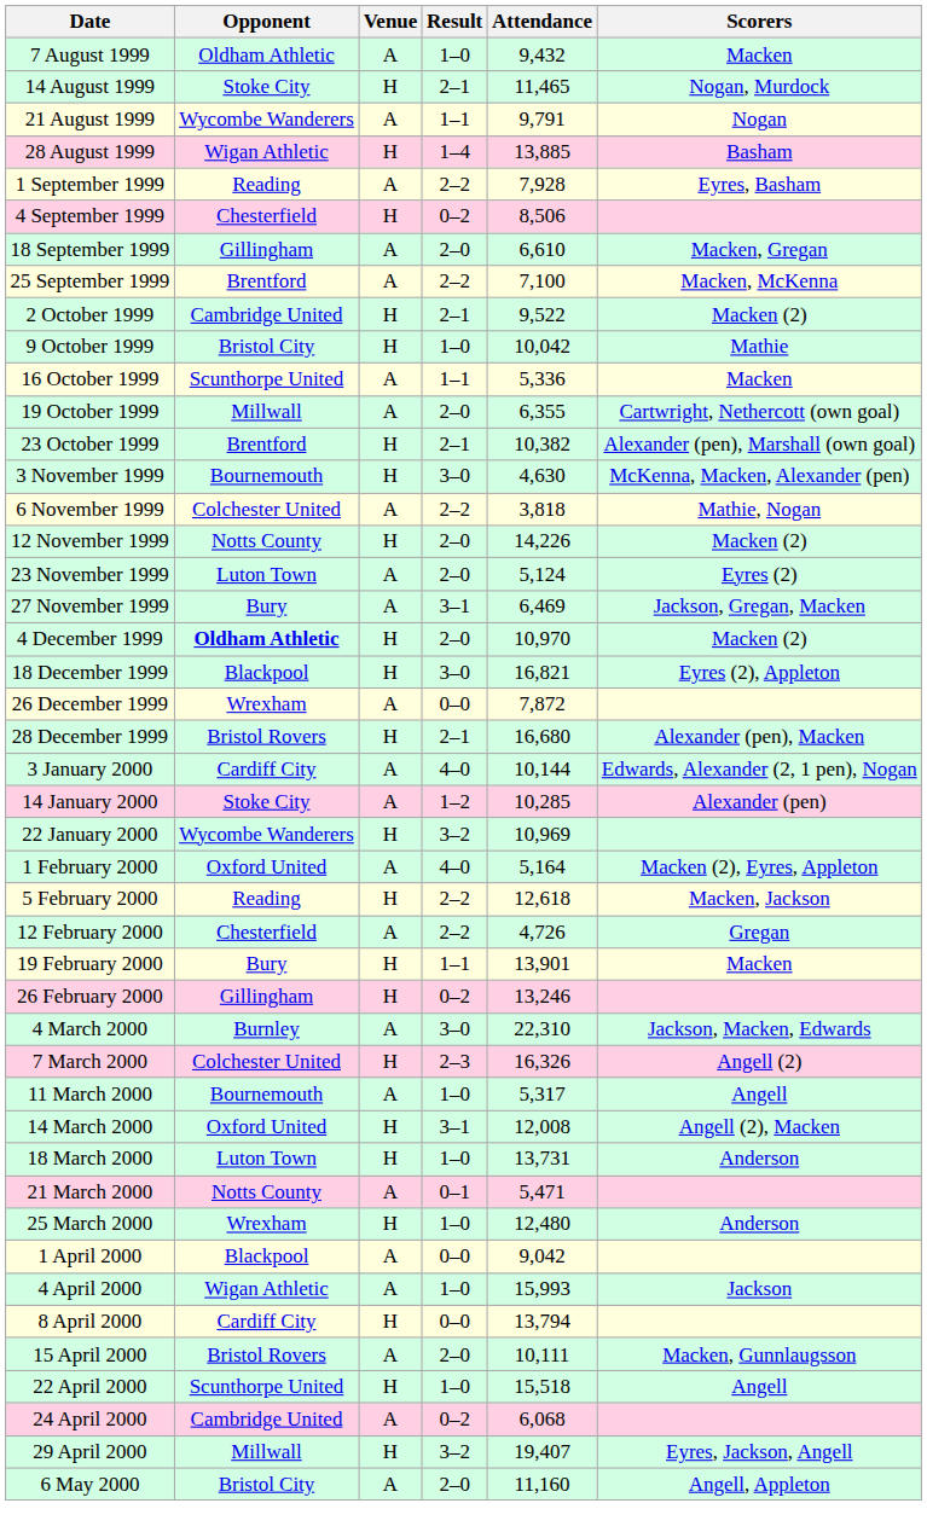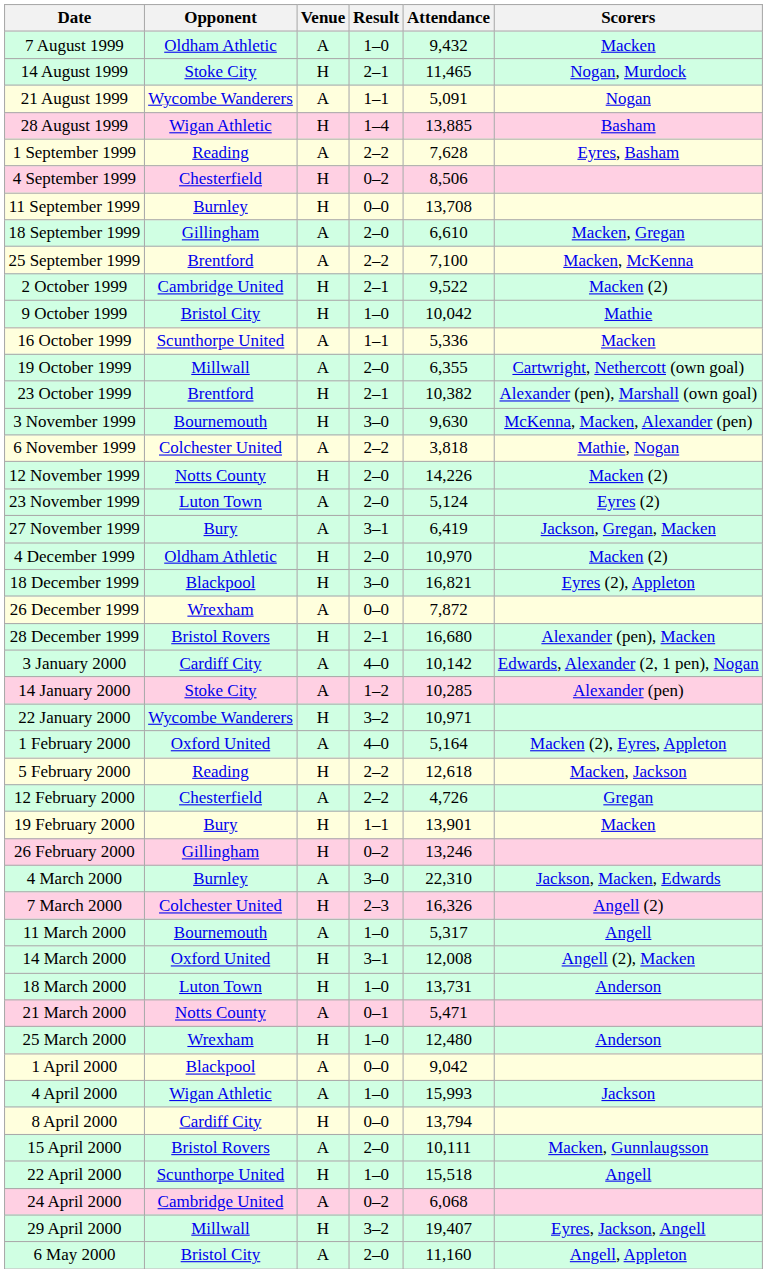21 August 1999 | Attendance: 9,791 -> 5,091
1 September 1999 | Attendance: 7,928 -> 7,628
+ row: 11 September 1999 | Burnley | H | 0–0 | 13,708
3 November 1999 | Attendance: 4,630 -> 9,630
27 November 1999 | Attendance: 6,469 -> 6,419
4 December 1999 | Opponent: bold -> normal
3 January 2000 | Attendance: 10,144 -> 10,142
22 January 2000 | Attendance: 10,969 -> 10,971
